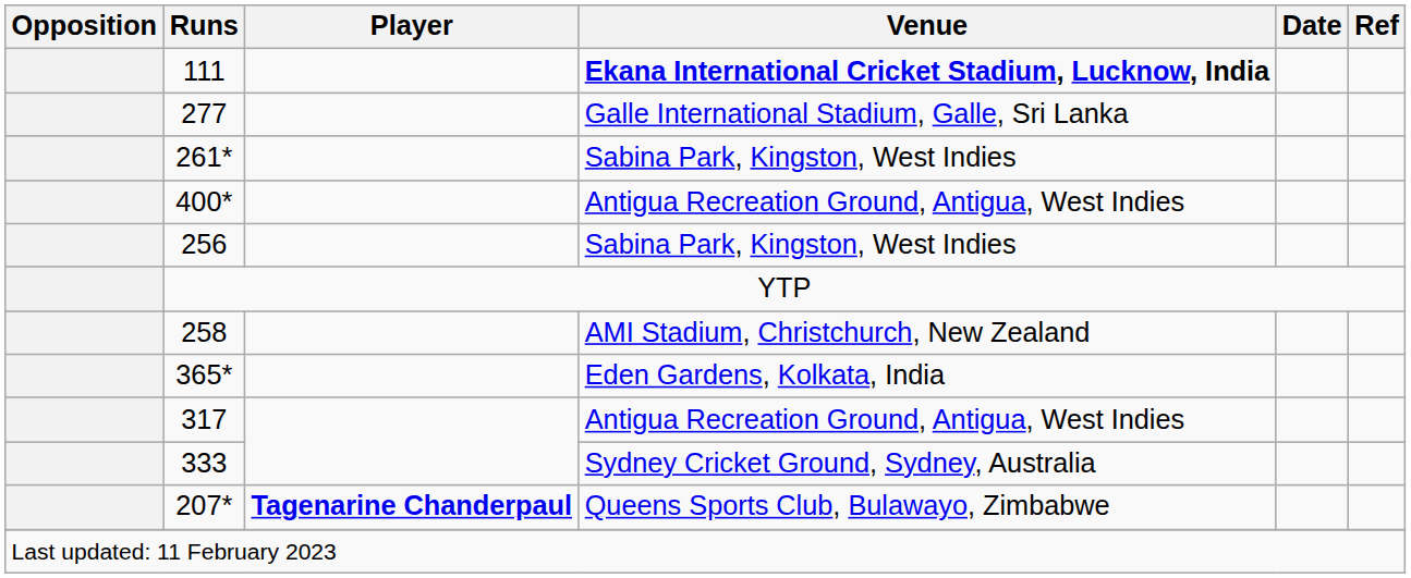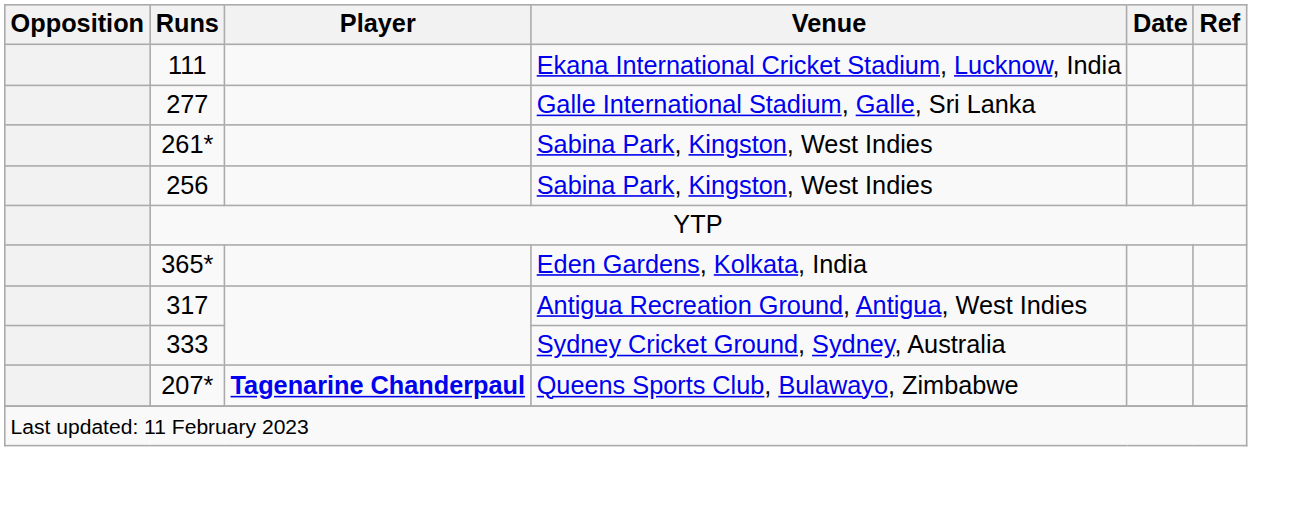111 | Venue: bold -> normal
- row: 400* | Antigua Recreation Ground, Antigua, West Indies
- row: 258 | AMI Stadium, Christchurch, New Zealand
